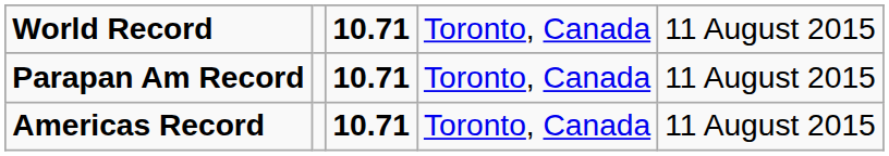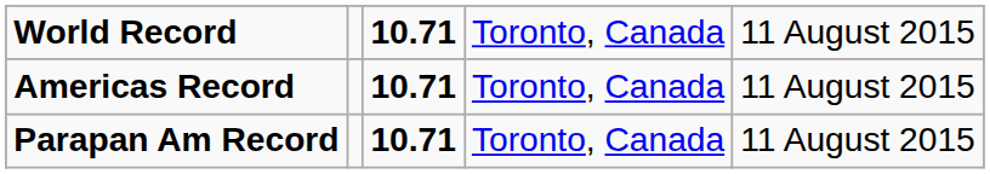rows swapped: Americas Record <-> Parapan Am Record
